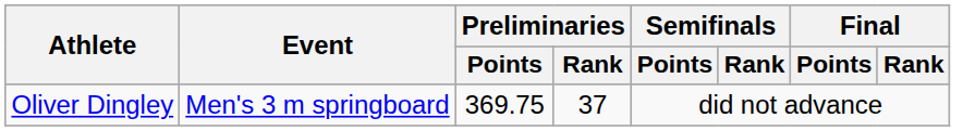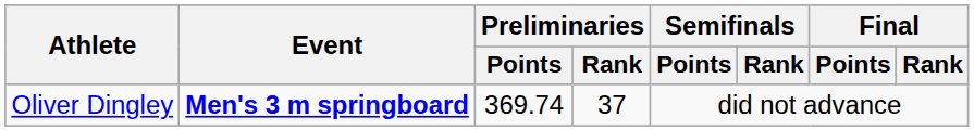Oliver Dingley | Event: normal -> bold
Oliver Dingley | Preliminaries / Points: 369.75 -> 369.74
